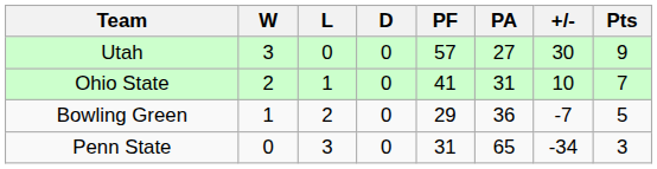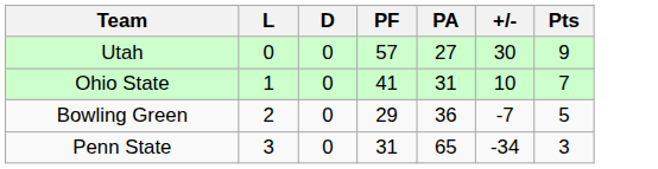- column: W | 3 | 2 | 1 | 0
